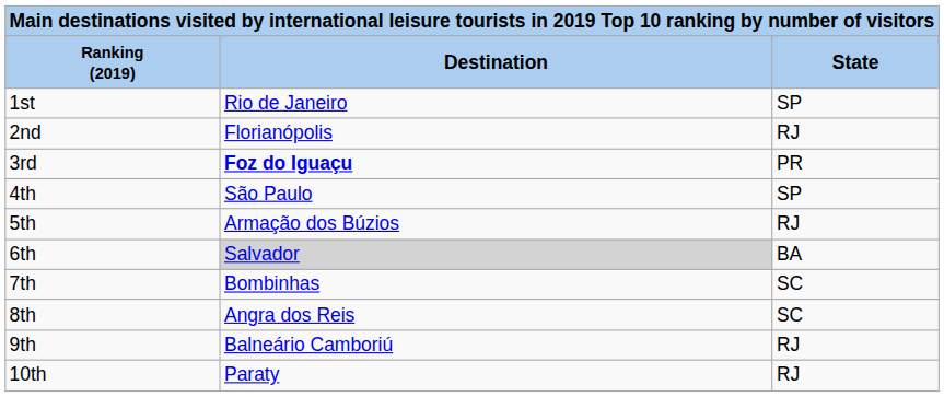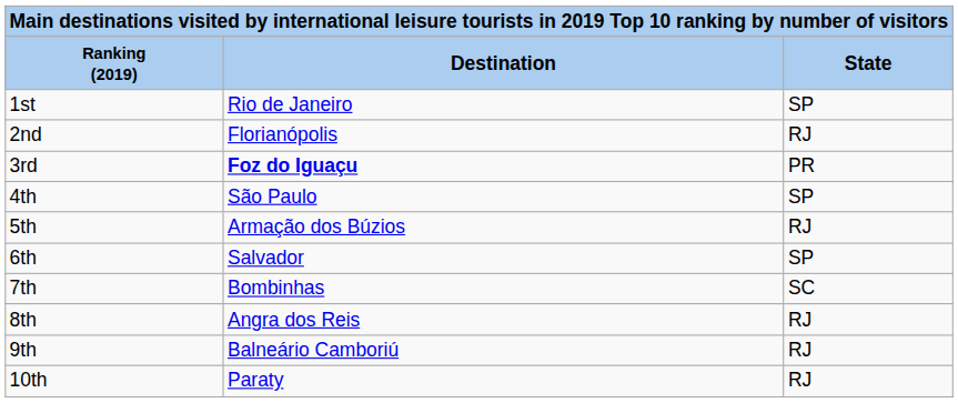6th | Destination: lightgrey background -> no background
6th | State: BA -> SP
8th | State: SC -> RJ
